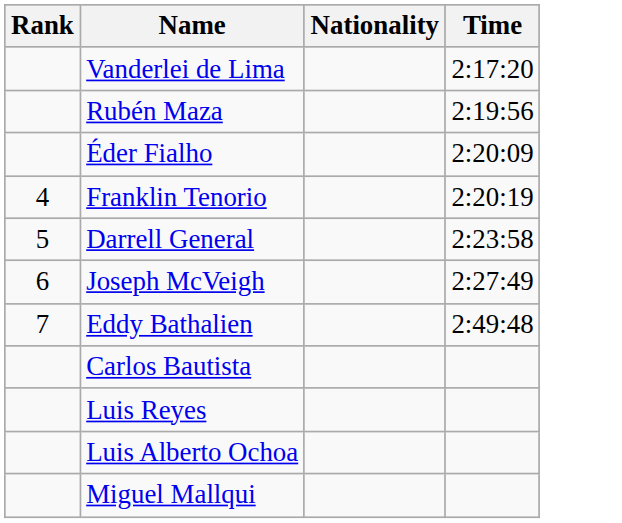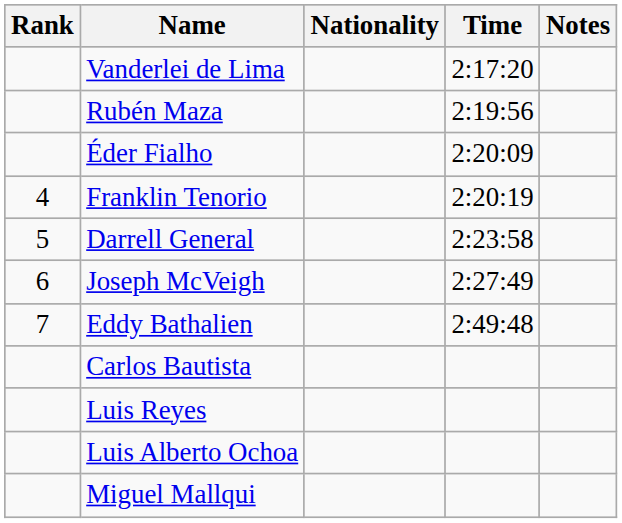+ column: Notes
